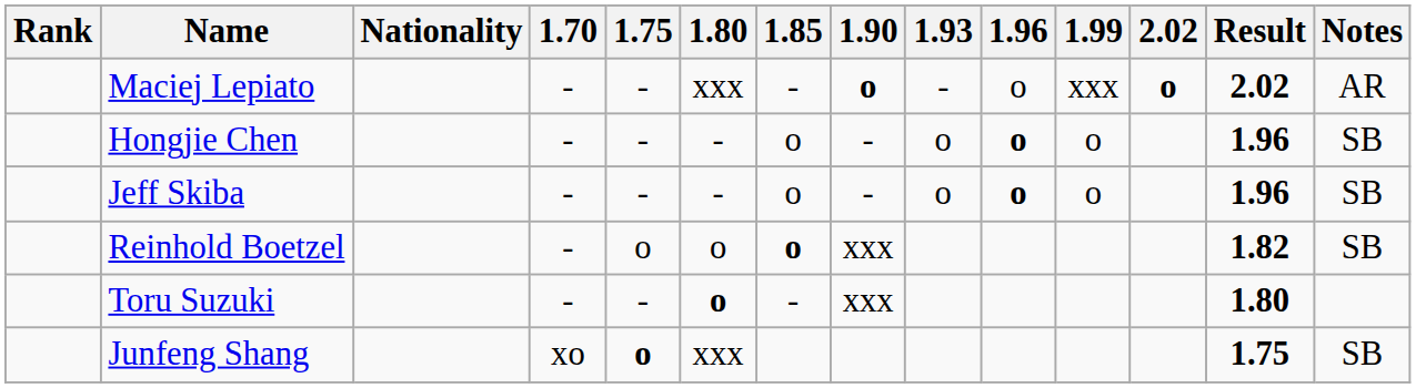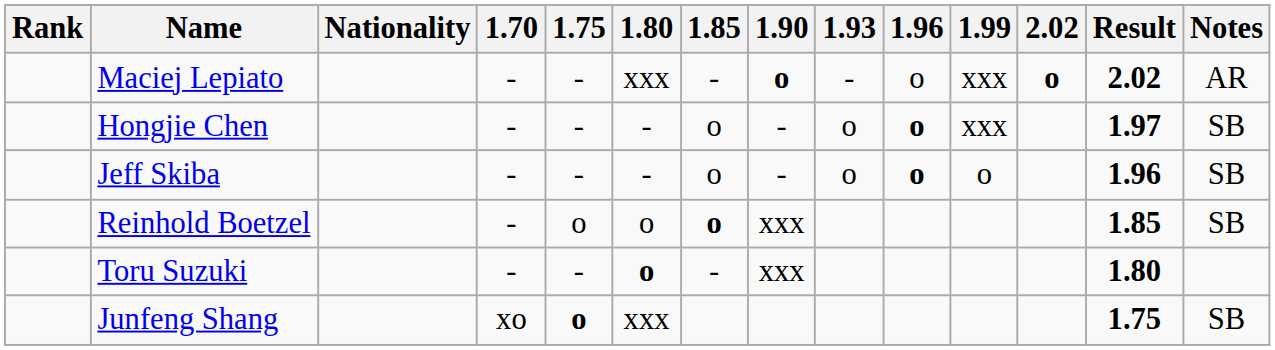Hongjie Chen | 1.99: o -> xxx
Hongjie Chen | Result: 1.96 -> 1.97
Reinhold Boetzel | Result: 1.82 -> 1.85
